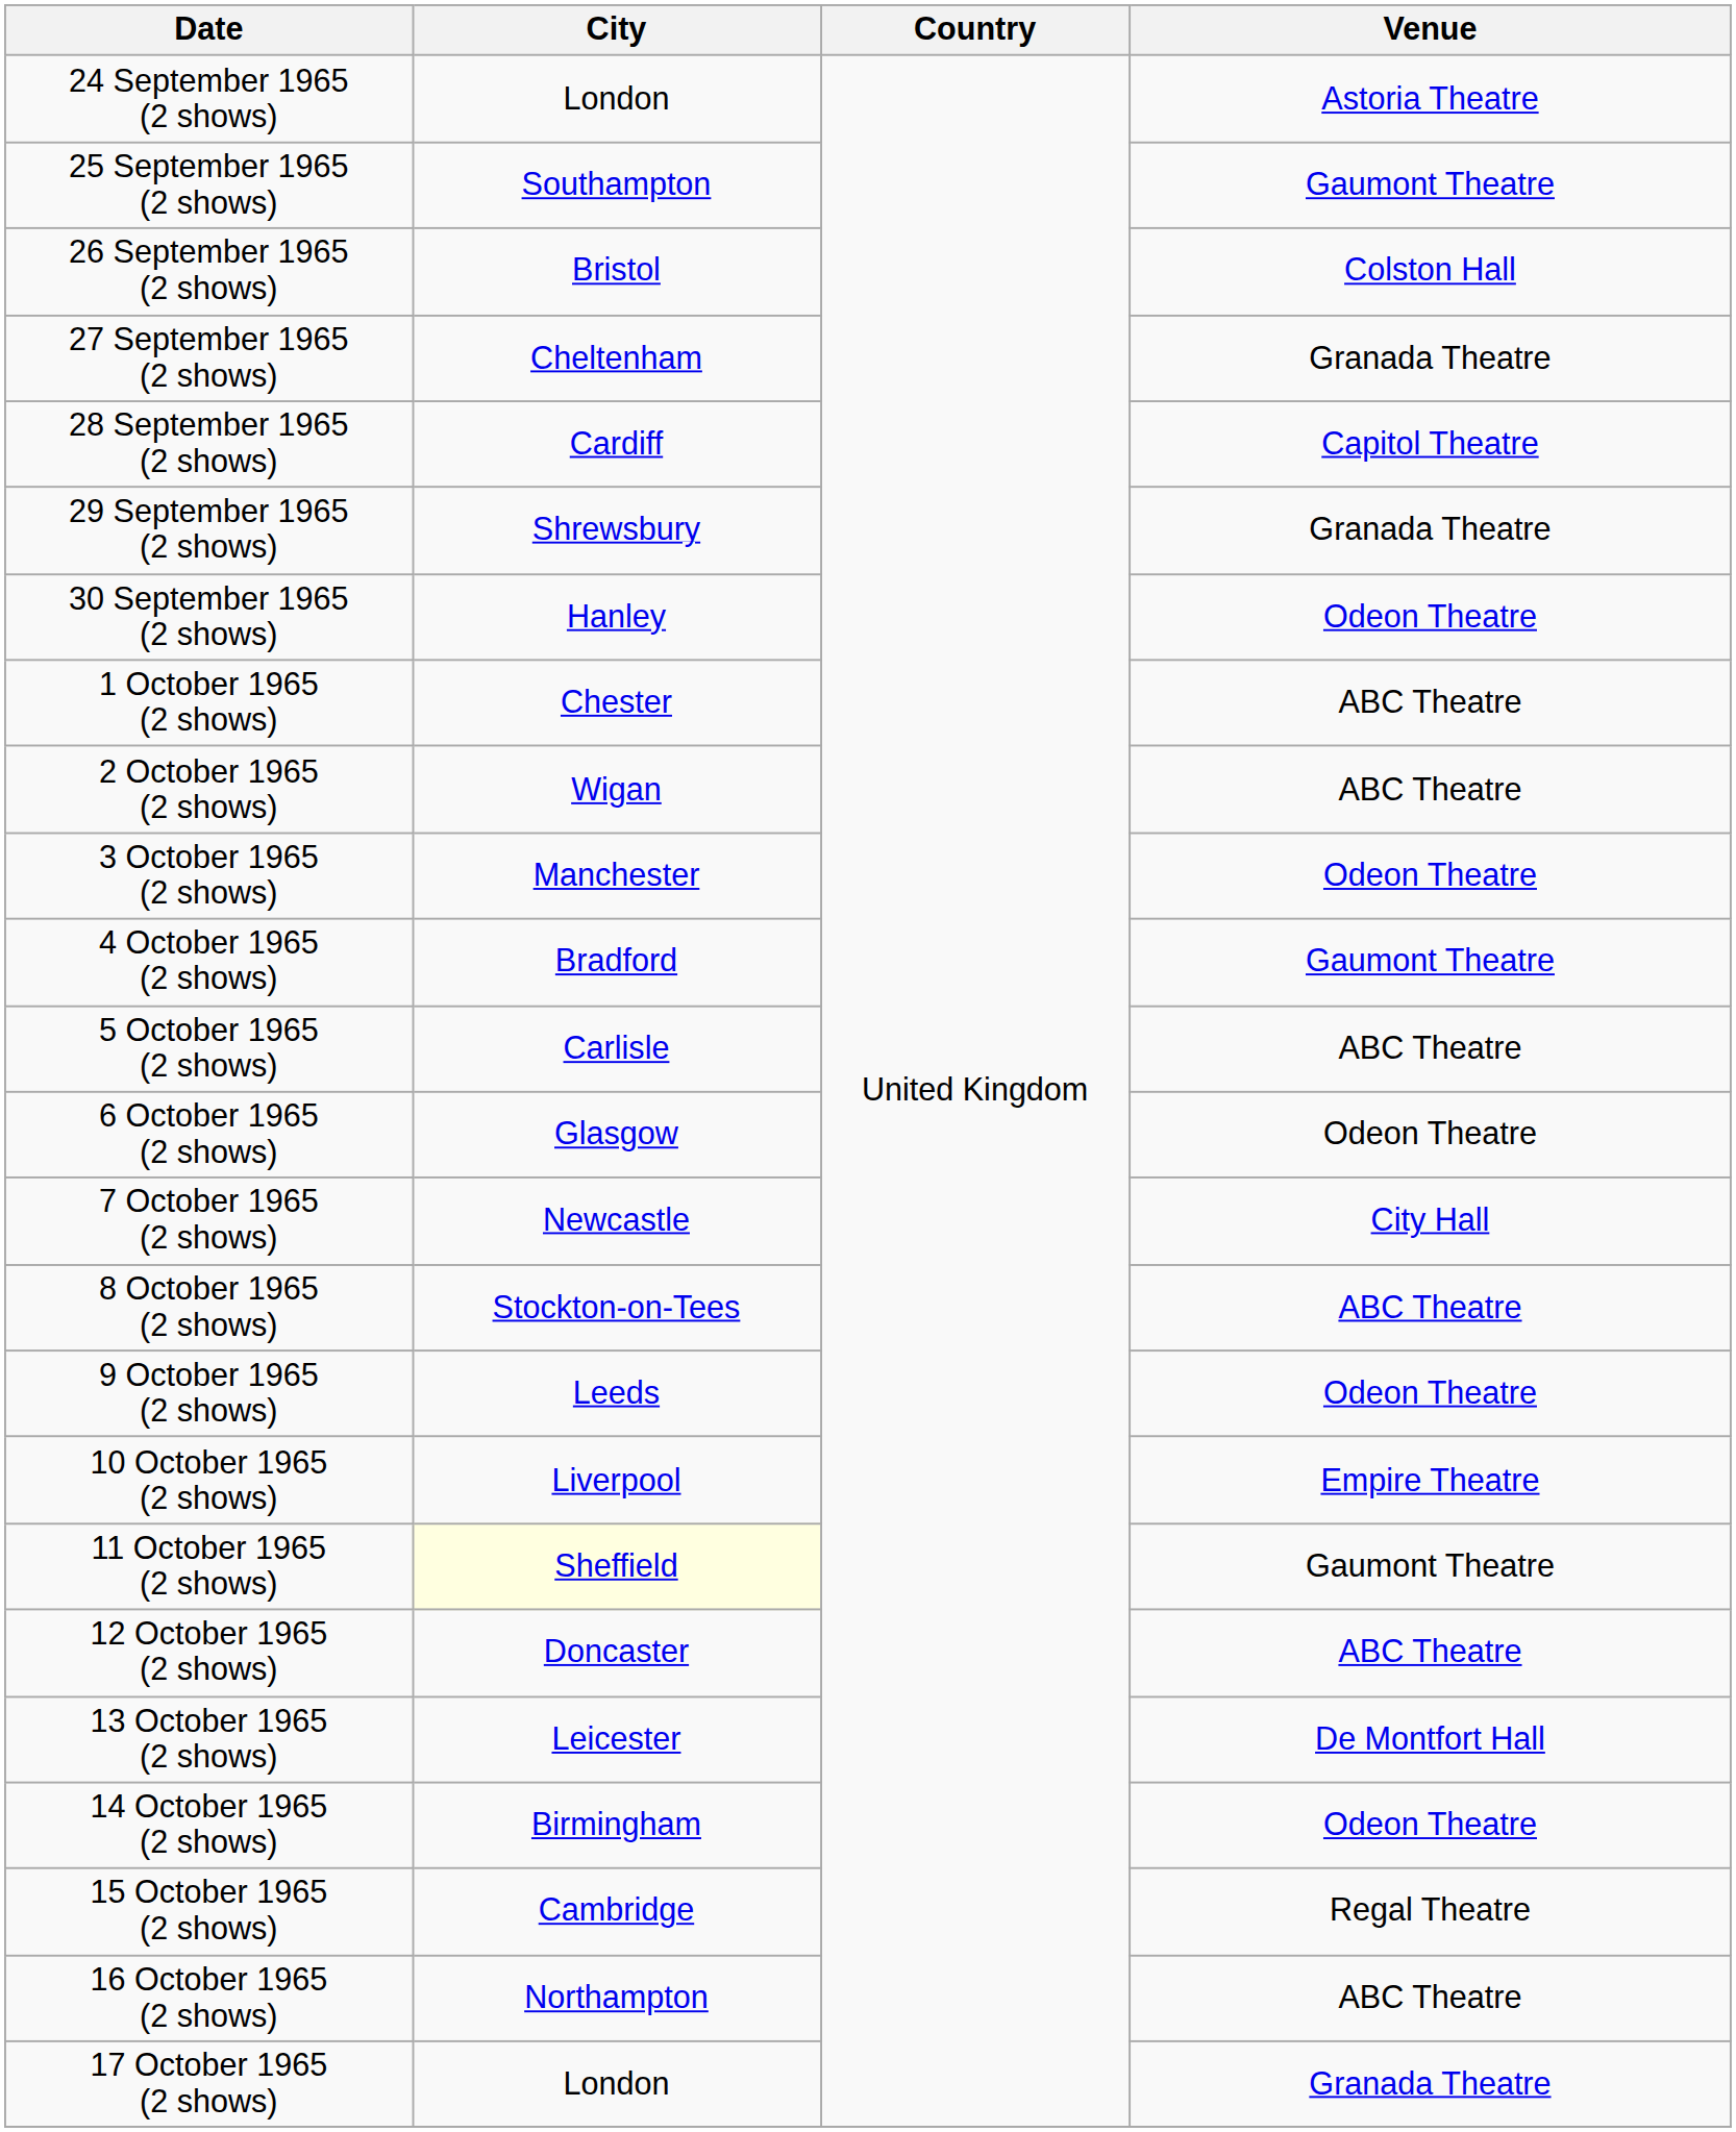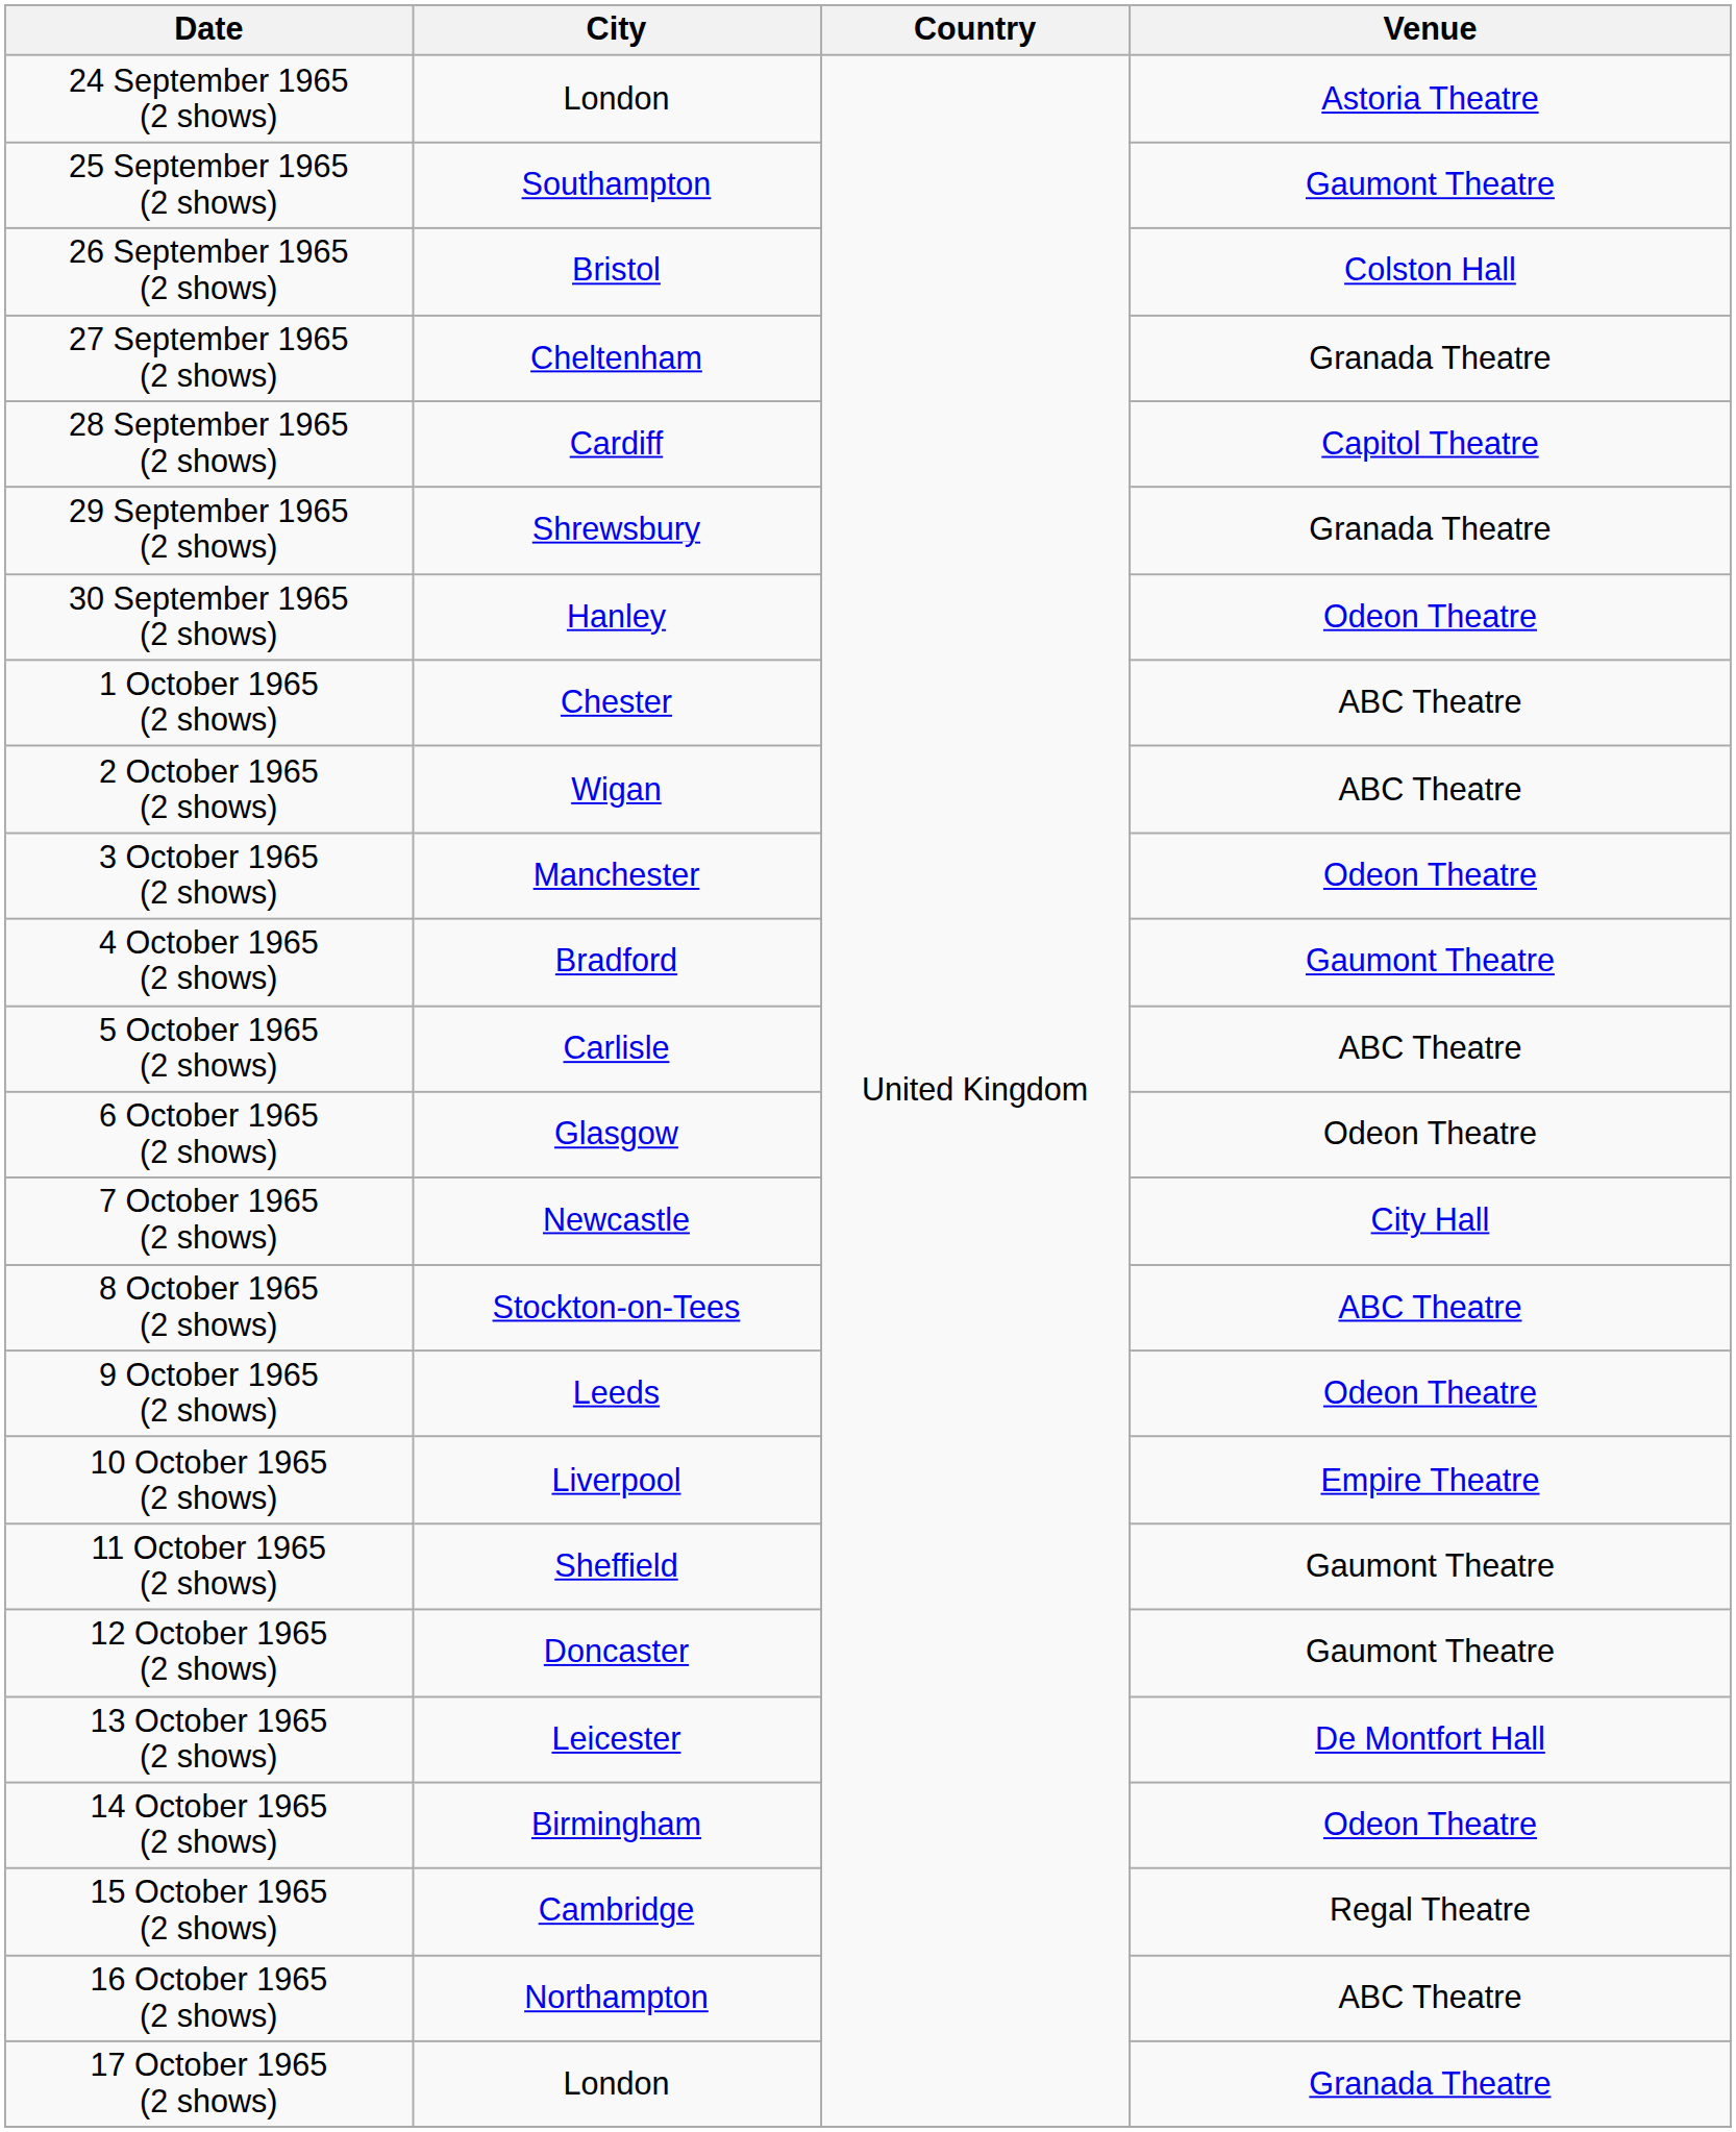11 October 1965 (2 shows) | City: lightyellow background -> no background
12 October 1965 (2 shows) | Venue: ABC Theatre -> Gaumont Theatre
